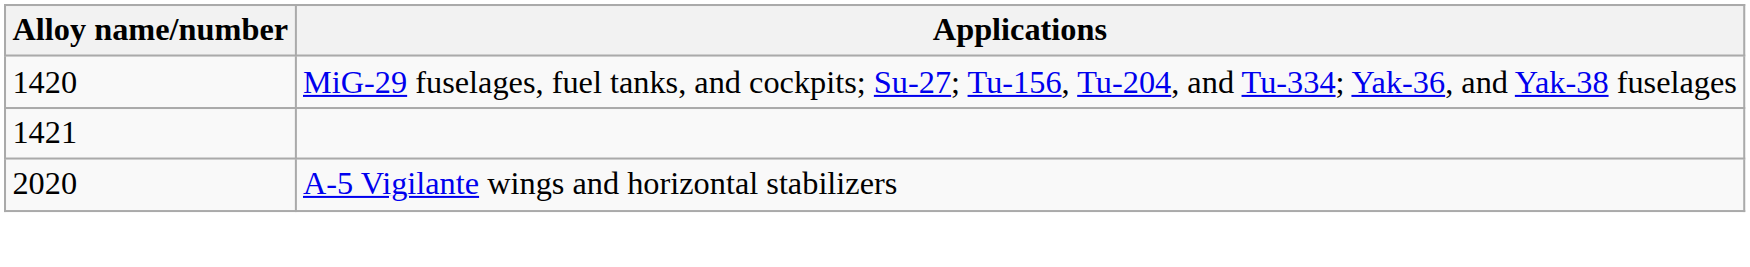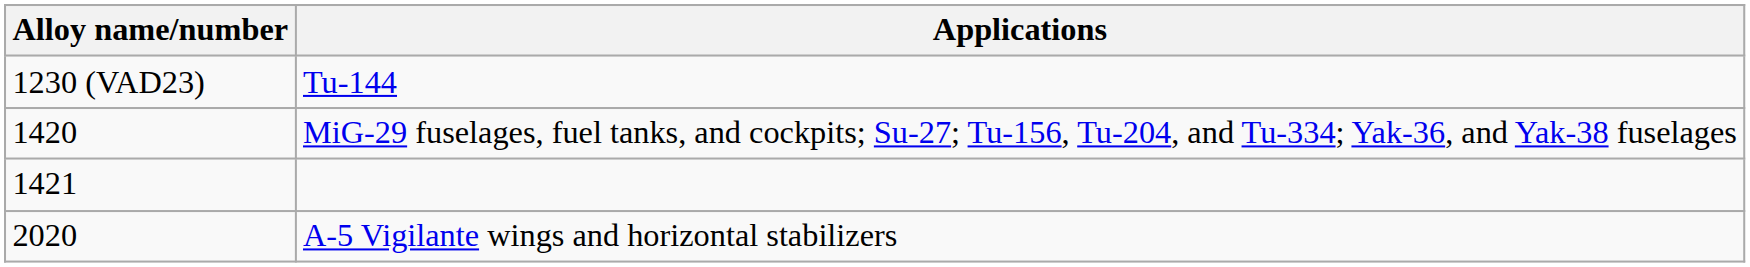+ row: 1230 (VAD23) | Tu-144
